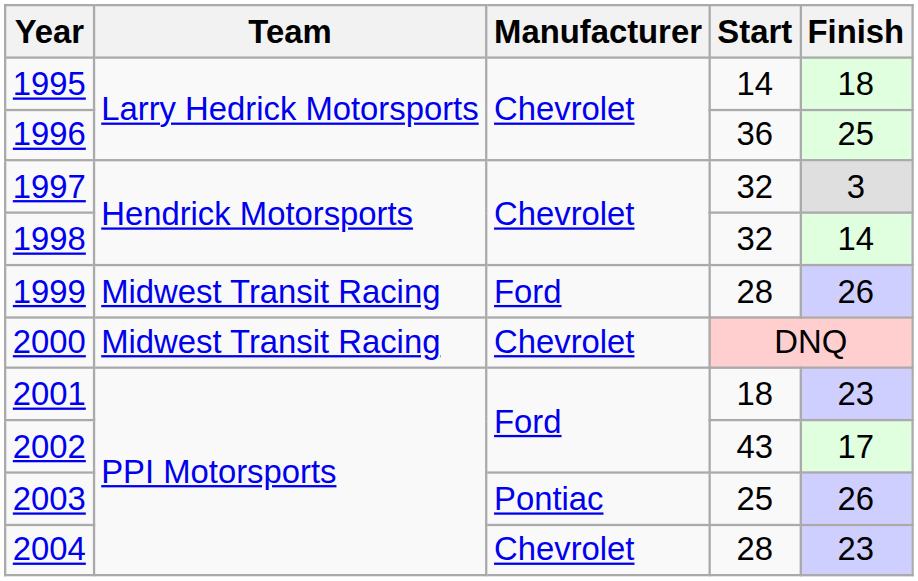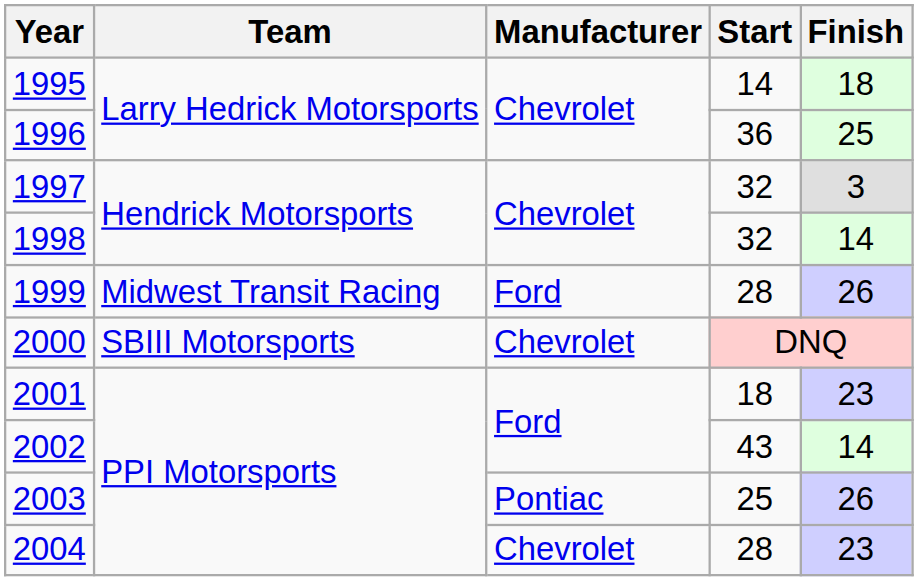2000 | Team: Midwest Transit Racing -> SBIII Motorsports
2002 | Finish: 17 -> 14
